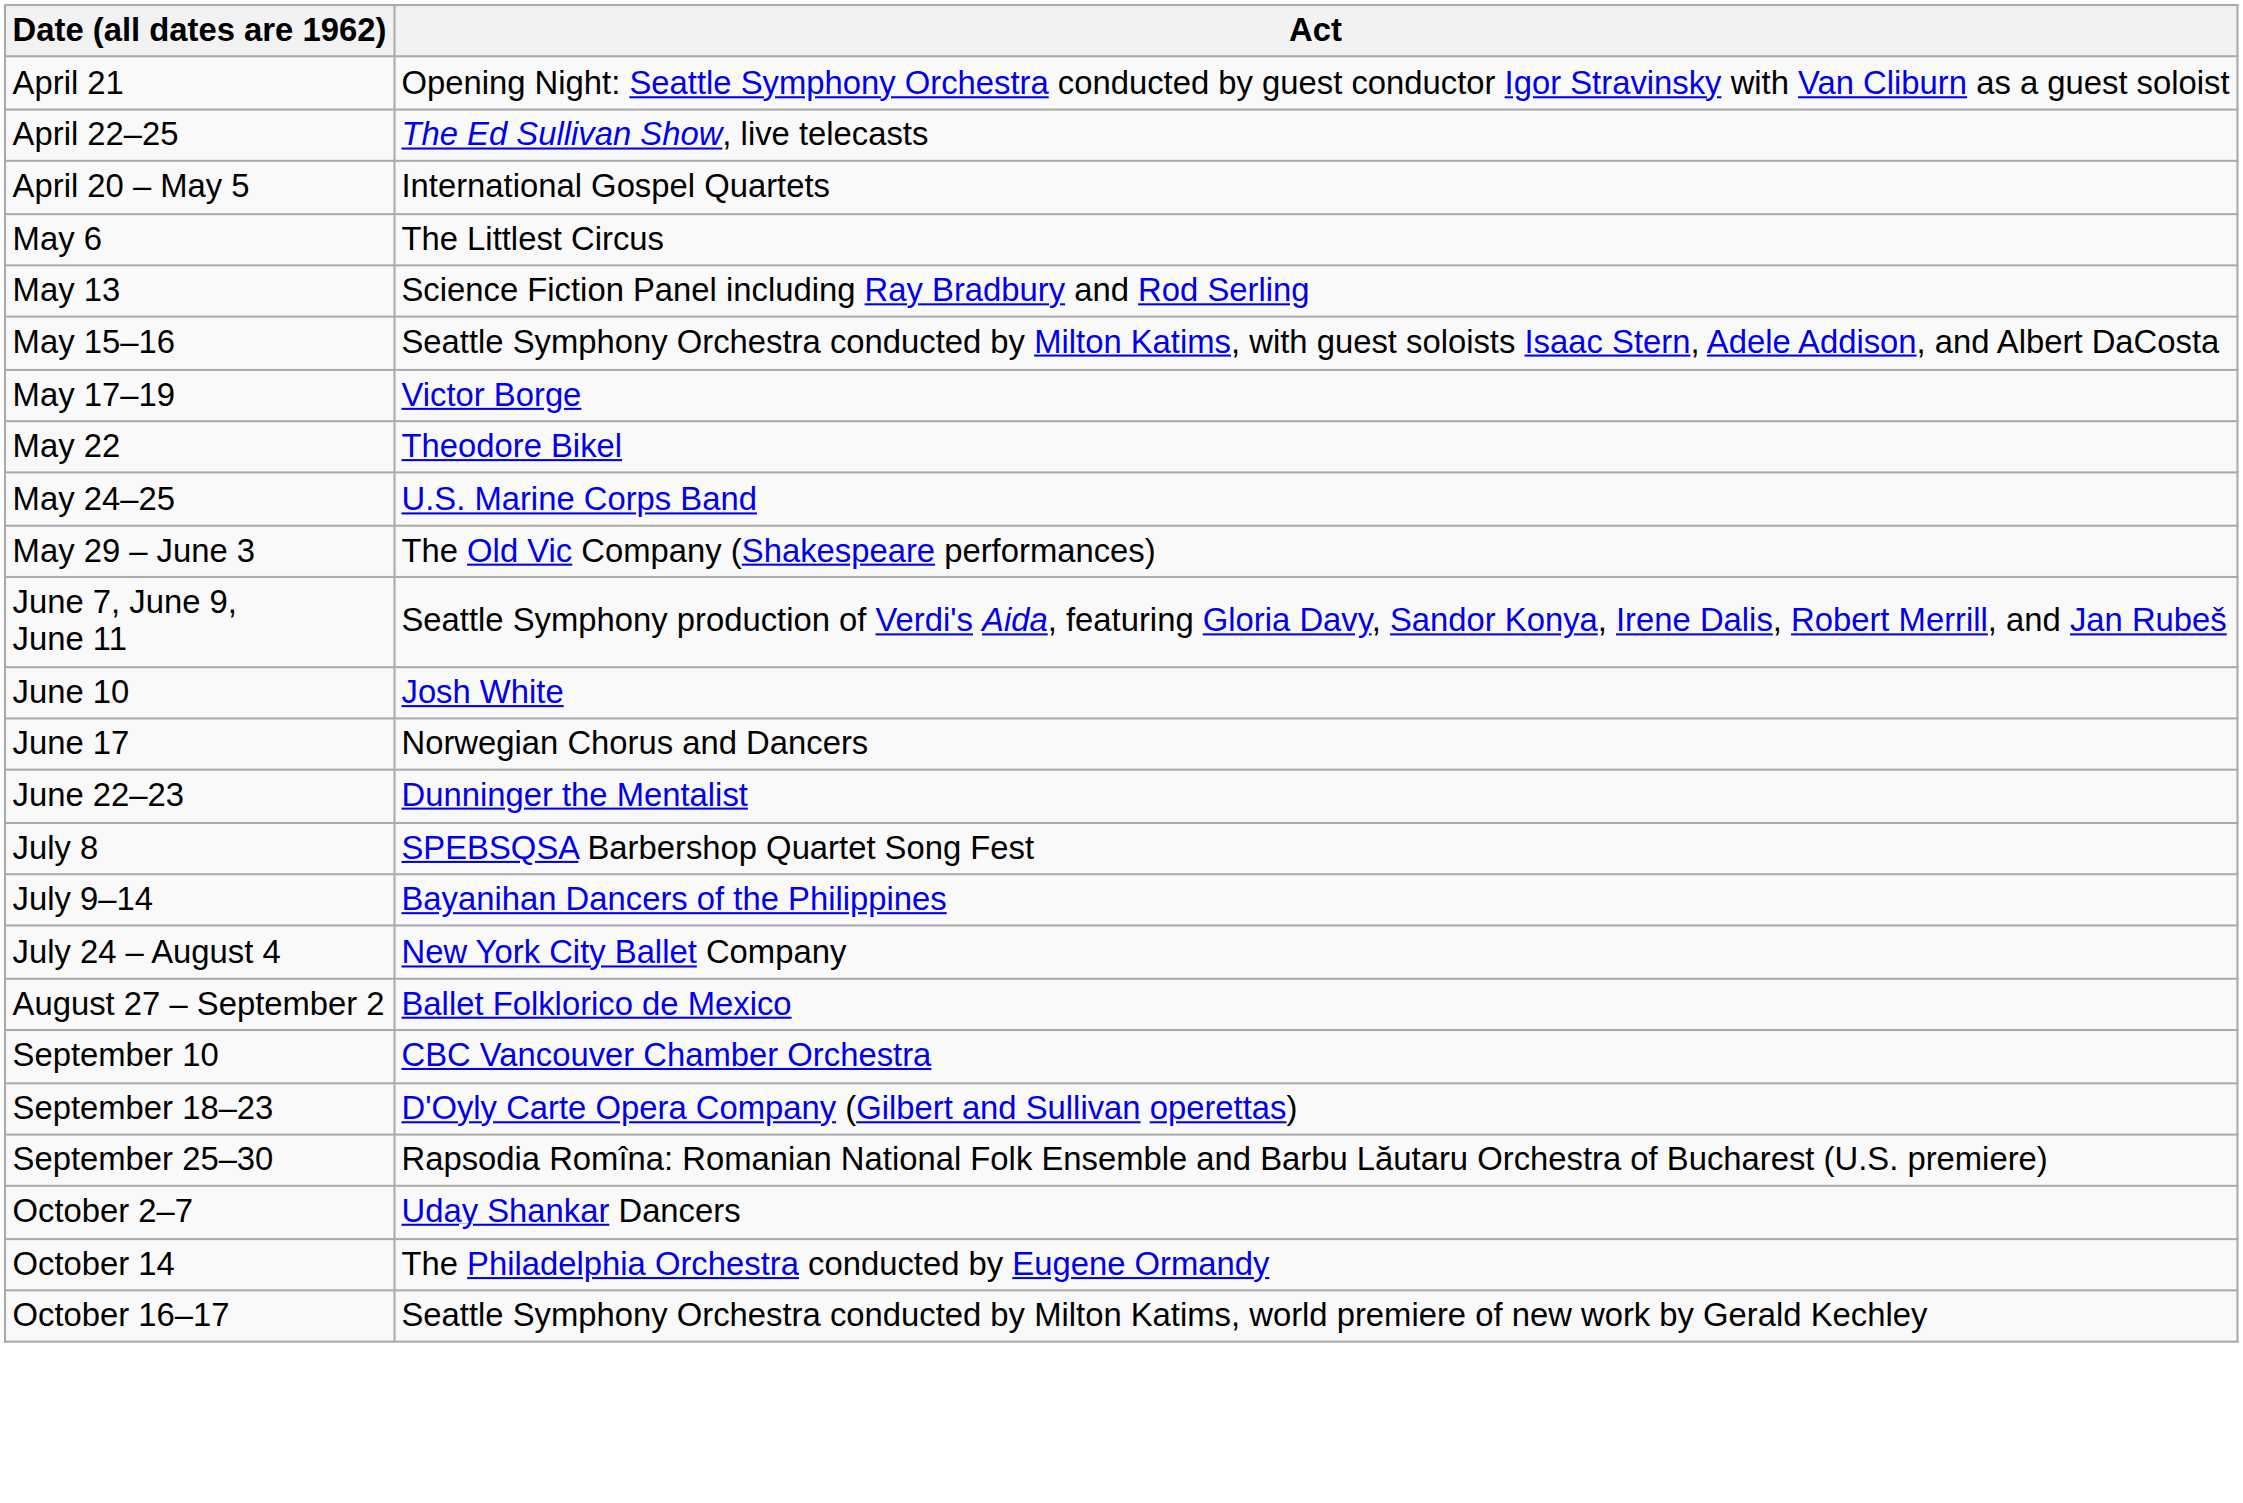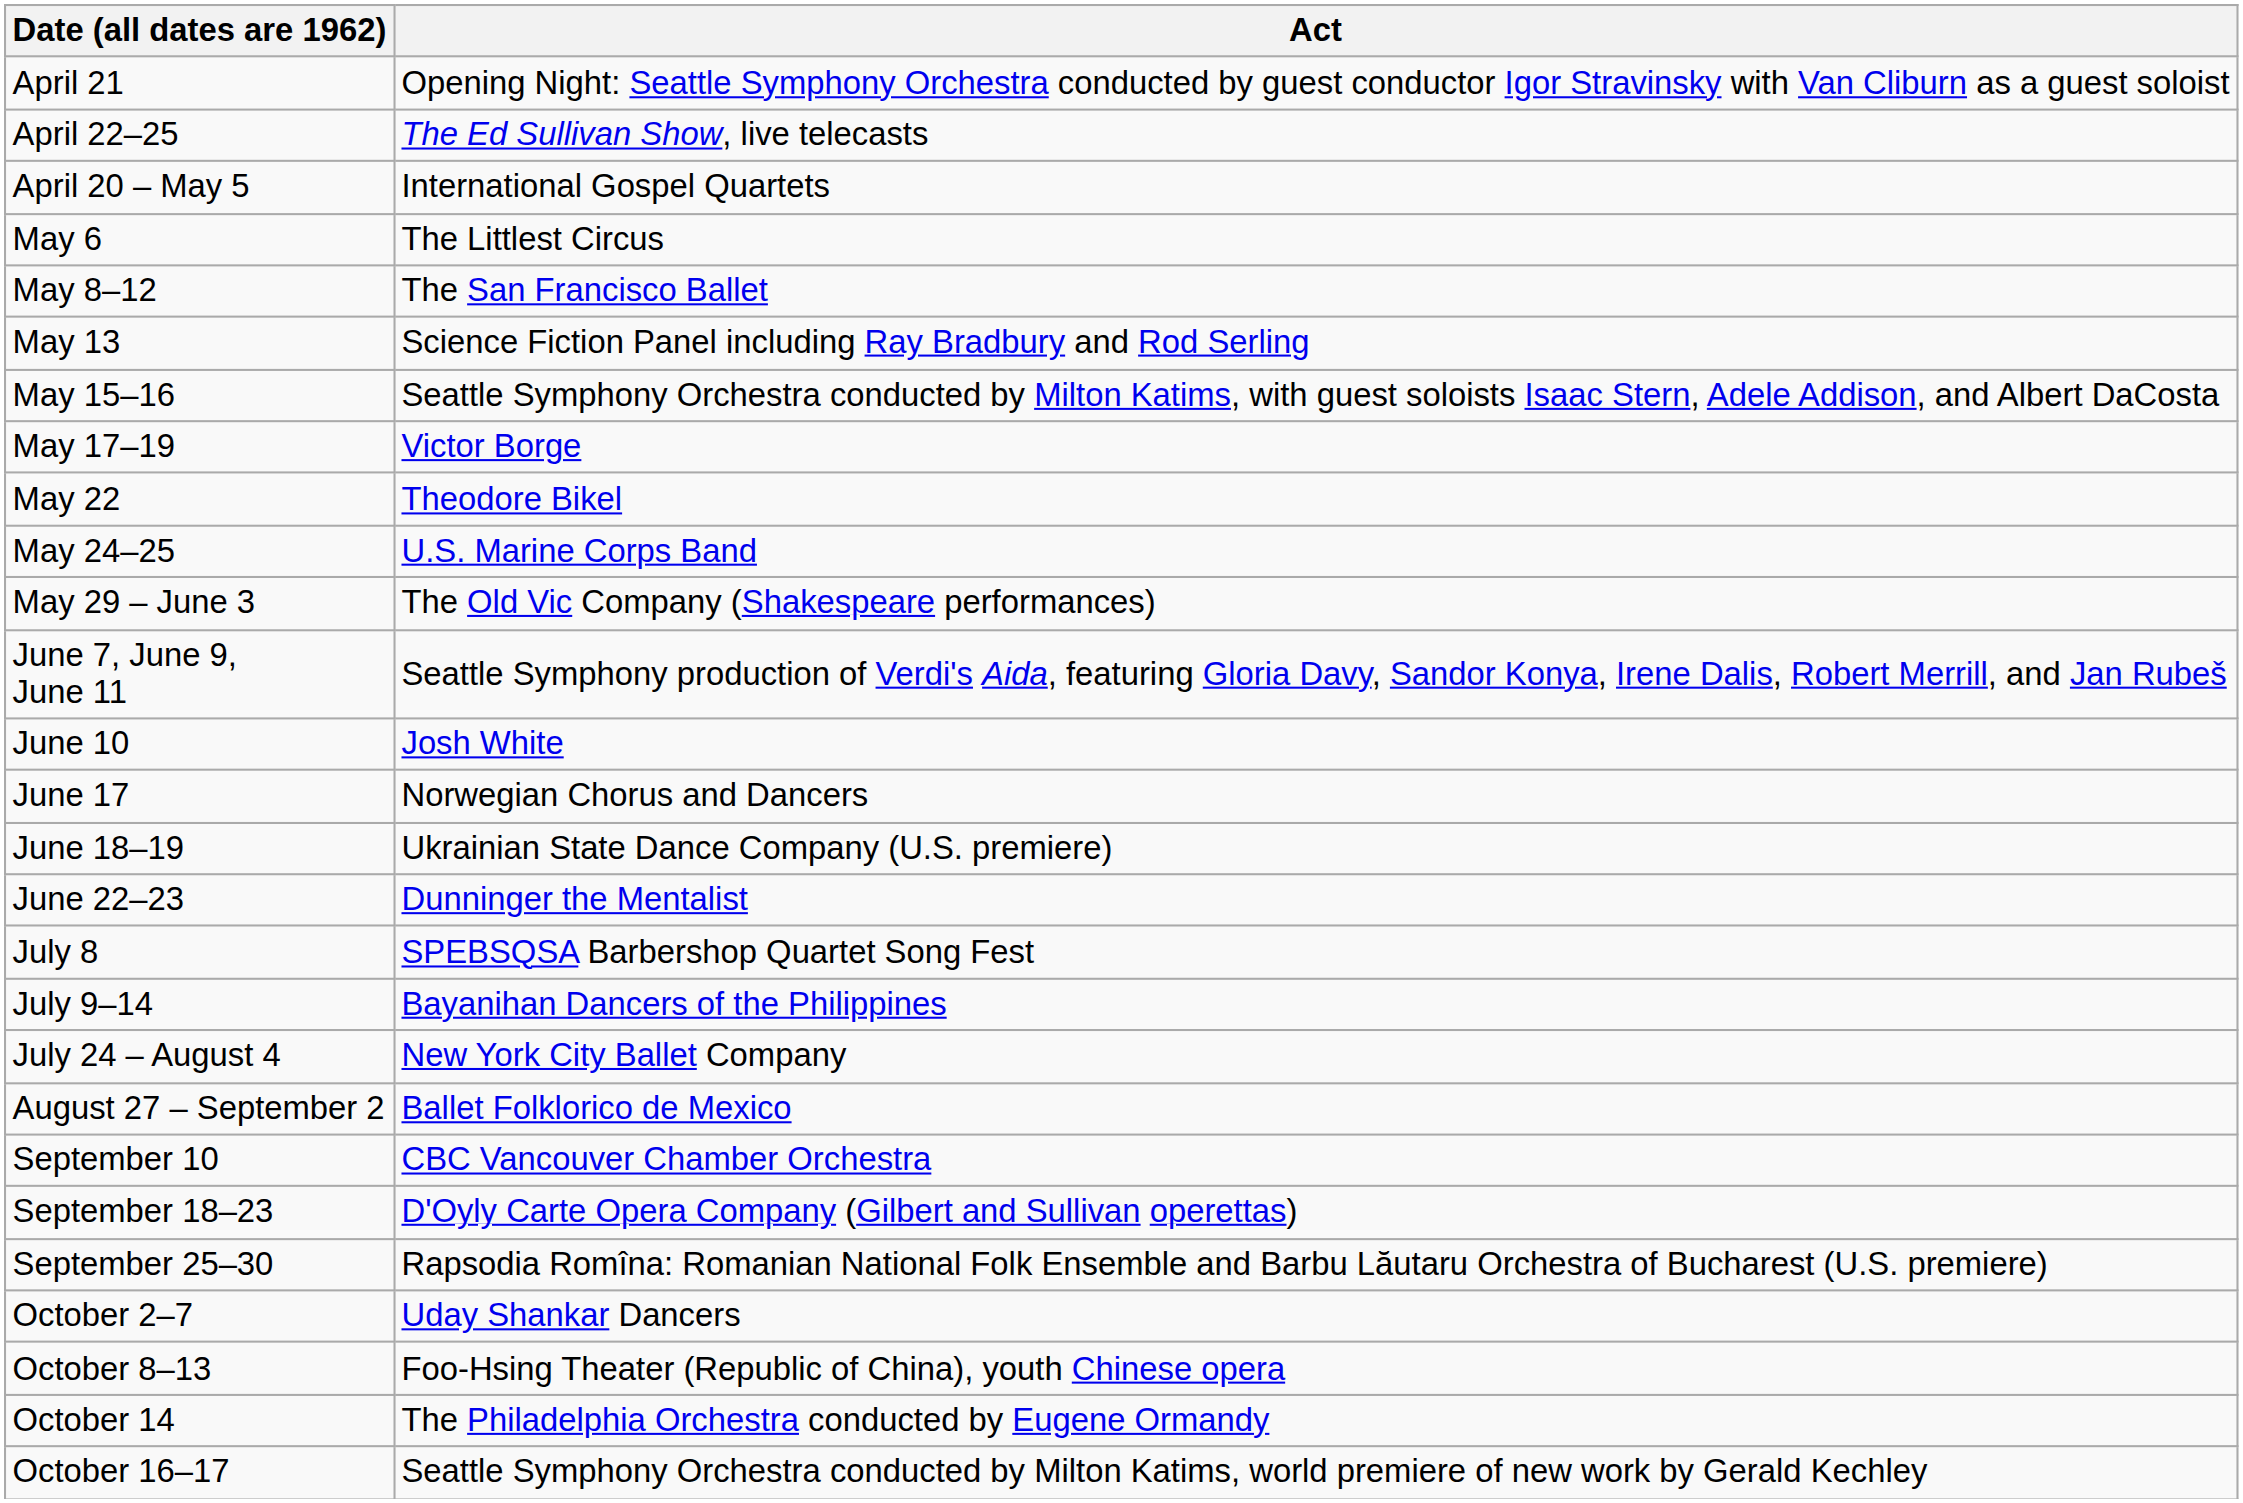+ row: May 8–12 | The San Francisco Ballet
+ row: June 18–19 | Ukrainian State Dance Company (U.S. premiere)
+ row: October 8–13 | Foo-Hsing Theater (Republic of China), youth Chinese opera
